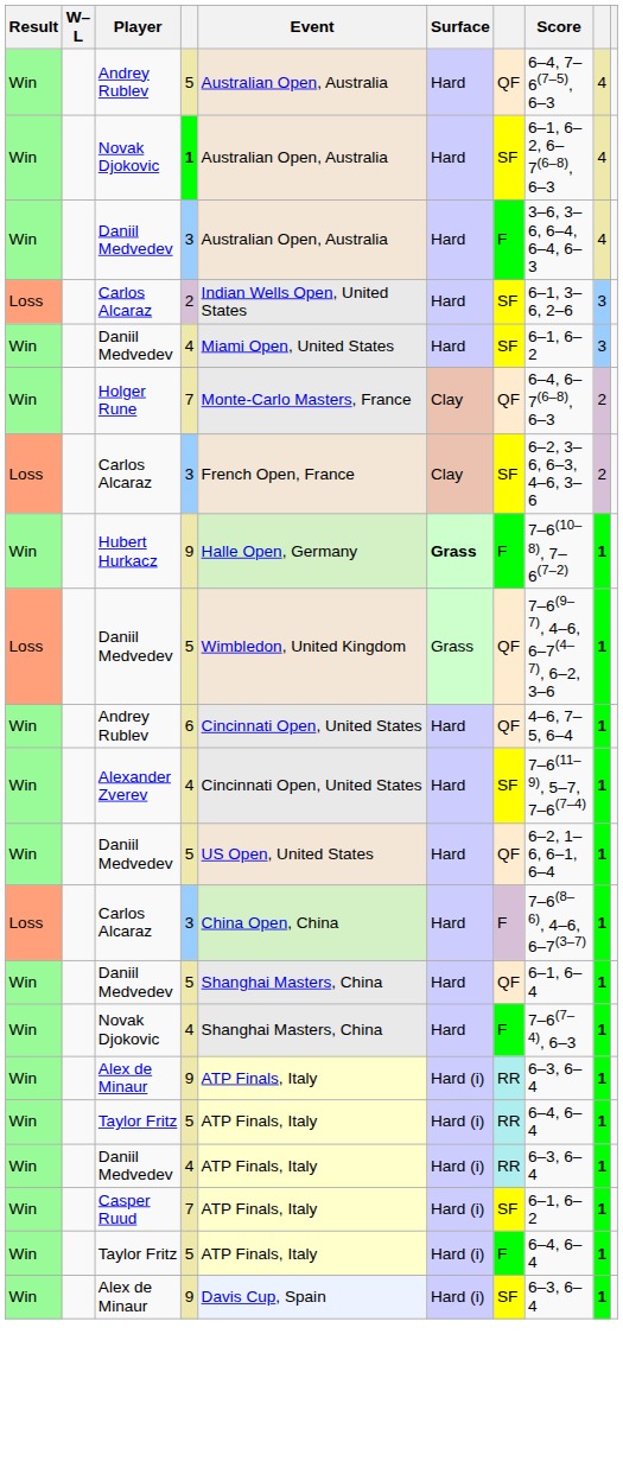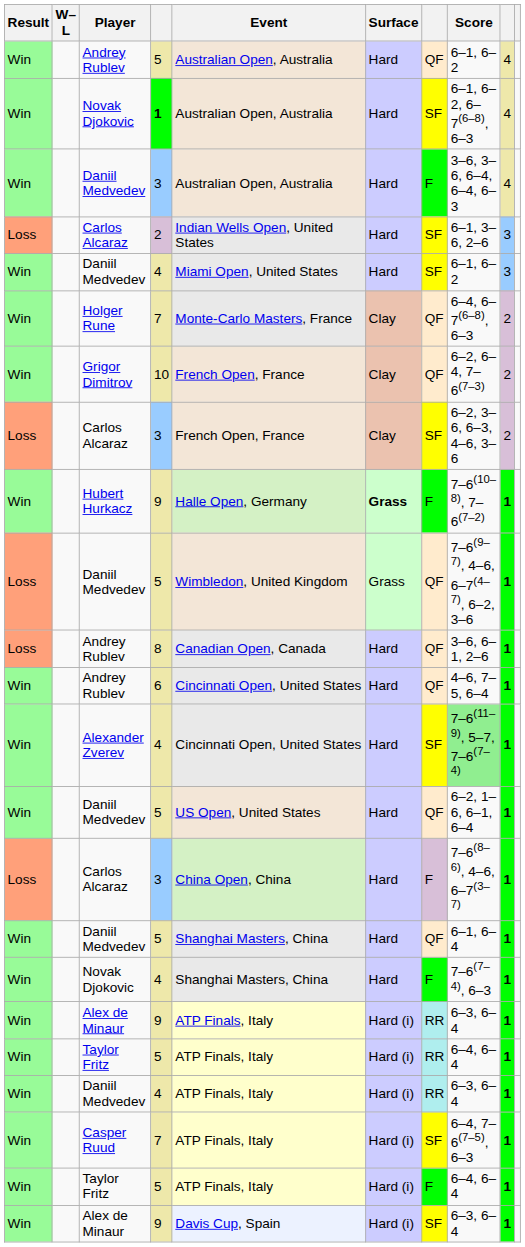Andrey Rublev / 5 | Score: 6–4, 7–6(7–5), 6–3 -> 6–1, 6–2
+ row: Win | Grigor Dimitrov | 10 | French Open, France | Clay | QF | 6–2, 6–4, 7–6(7–3) | 2
+ row: Loss | Andrey Rublev | 8 | Canadian Open, Canada | Hard | QF | 3–6, 6–1, 2–6 | 1
Alexander Zverev | Score: no background -> lightgreen background
Casper Ruud | Score: 6–1, 6–2 -> 6–4, 7–6(7–5), 6–3
